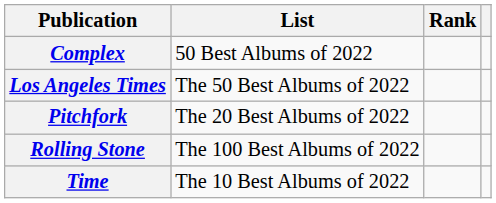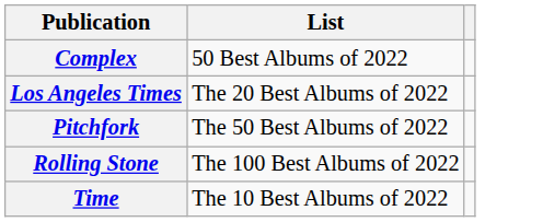- column: Rank
Los Angeles Times | List: The 50 Best Albums of 2022 -> The 20 Best Albums of 2022
Pitchfork | List: The 20 Best Albums of 2022 -> The 50 Best Albums of 2022
